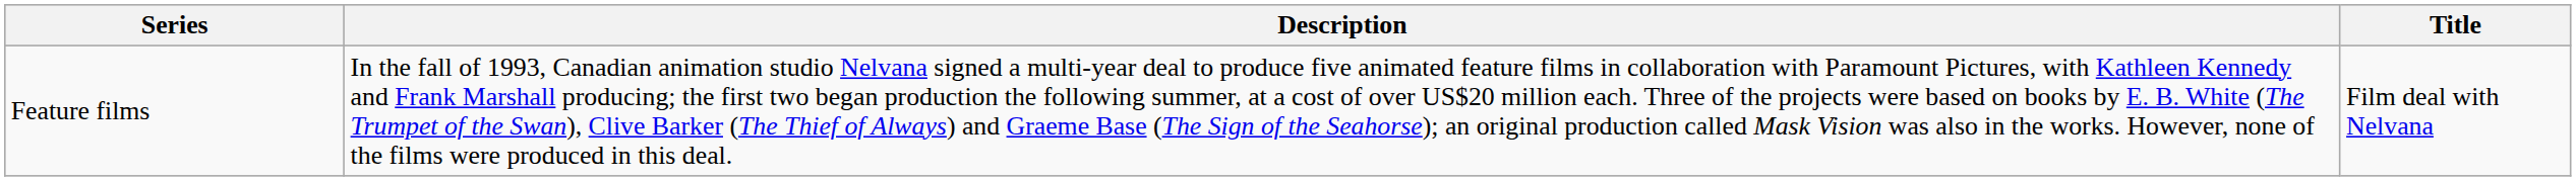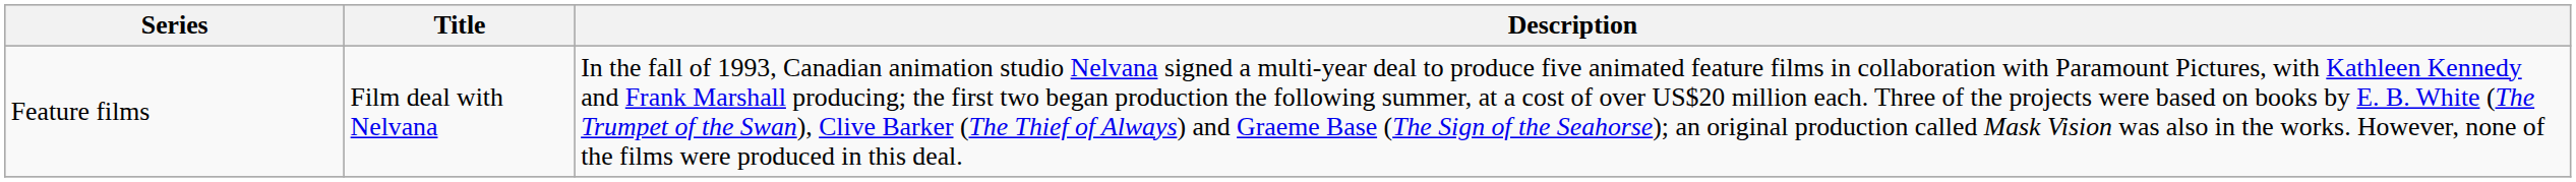columns swapped: Title <-> Description
